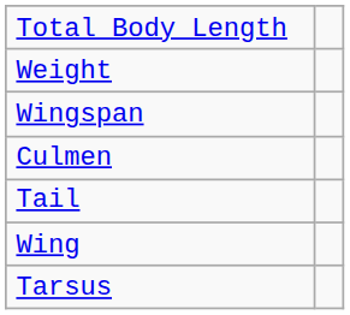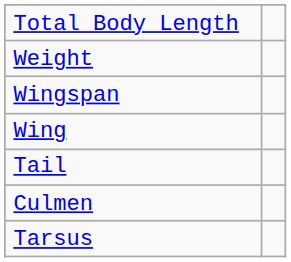rows swapped: Wing <-> Culmen
